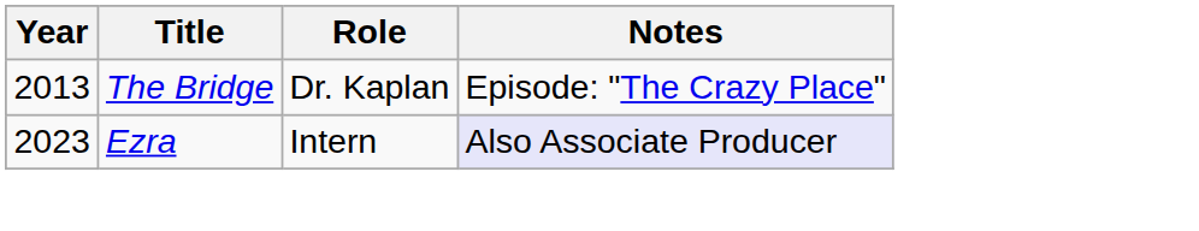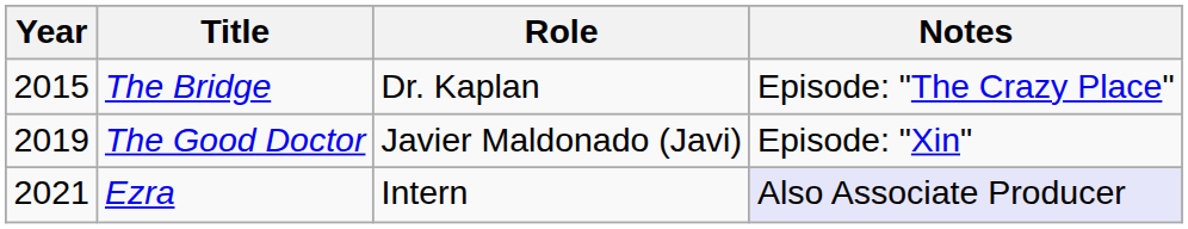The Bridge | Year: 2013 -> 2015
+ row: 2019 | The Good Doctor | Javier Maldonado (Javi) | Episode: "Xin"
Ezra | Year: 2023 -> 2021
